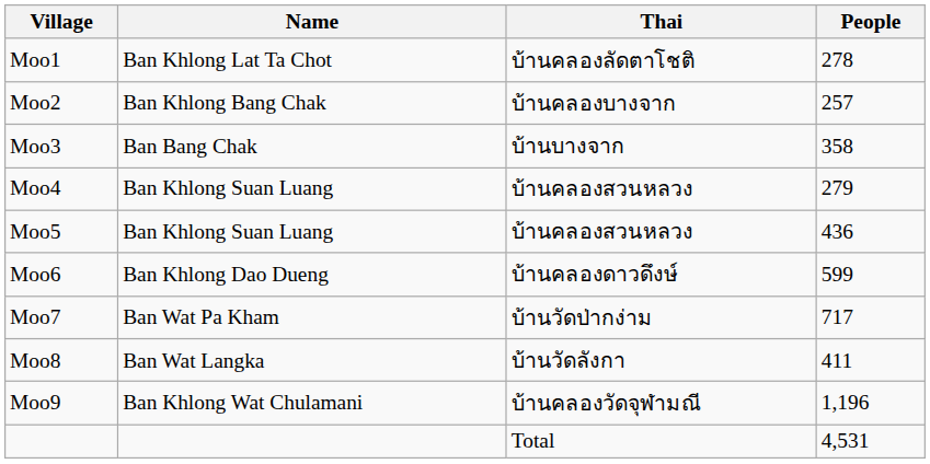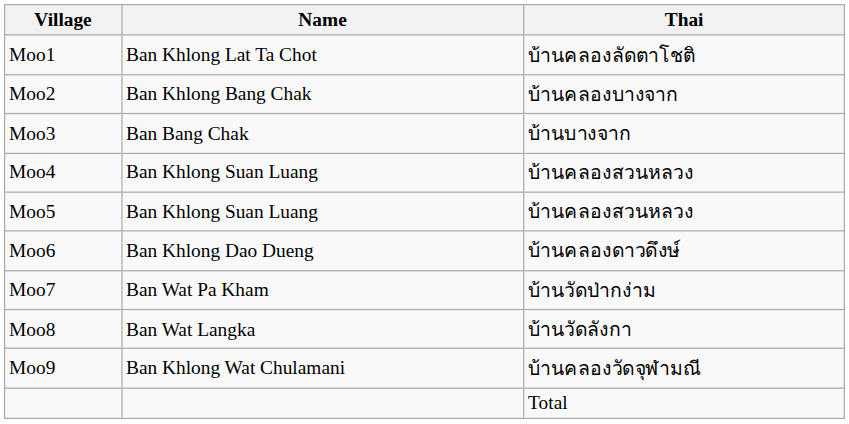- column: People | 278 | 257 | 358 | 279 | 436 | 599 | 717 | 411 | 1,196 | 4,531
